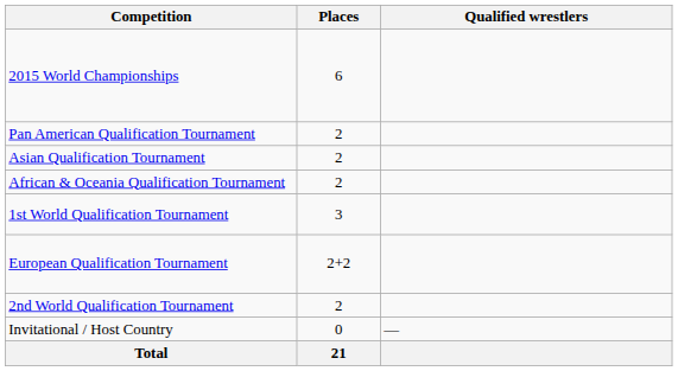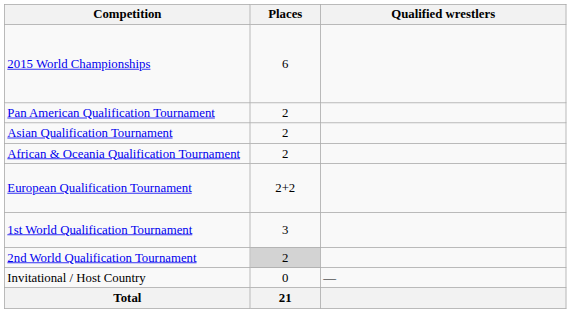rows swapped: European Qualification Tournament <-> 1st World Qualification Tournament
2nd World Qualification Tournament | Places: no background -> lightgrey background
